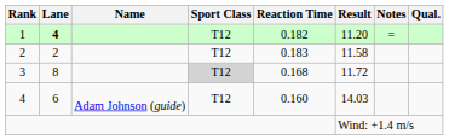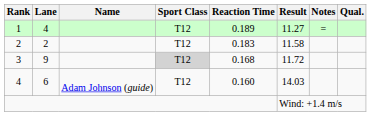1 | Lane: bold -> normal
1 | Reaction Time: 0.182 -> 0.189
1 | Result: 11.20 -> 11.27
3 | Lane: 8 -> 9
